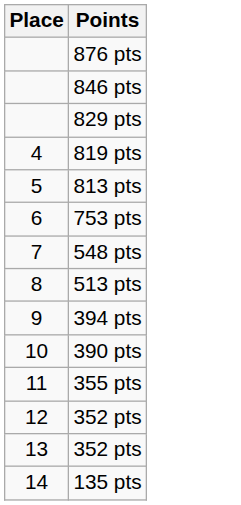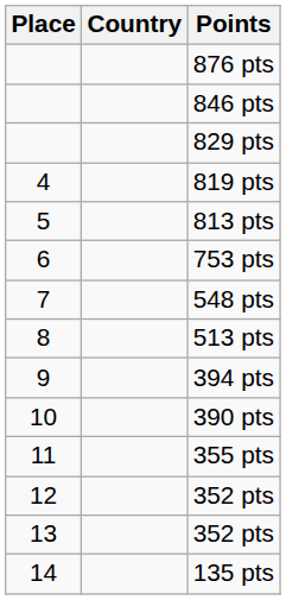+ column: Country
